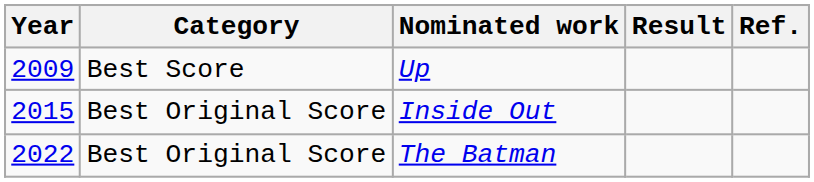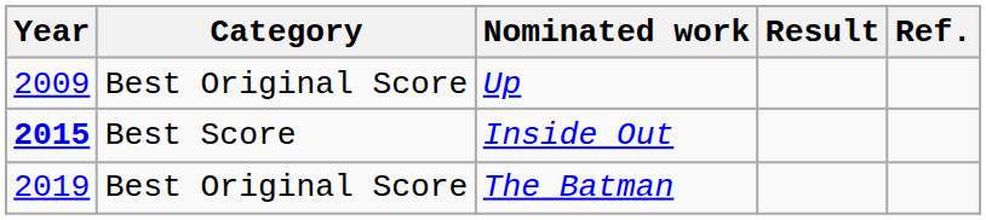Up | Category: Best Score -> Best Original Score
Inside Out | Year: normal -> bold
Inside Out | Category: Best Original Score -> Best Score
The Batman | Year: 2022 -> 2019
